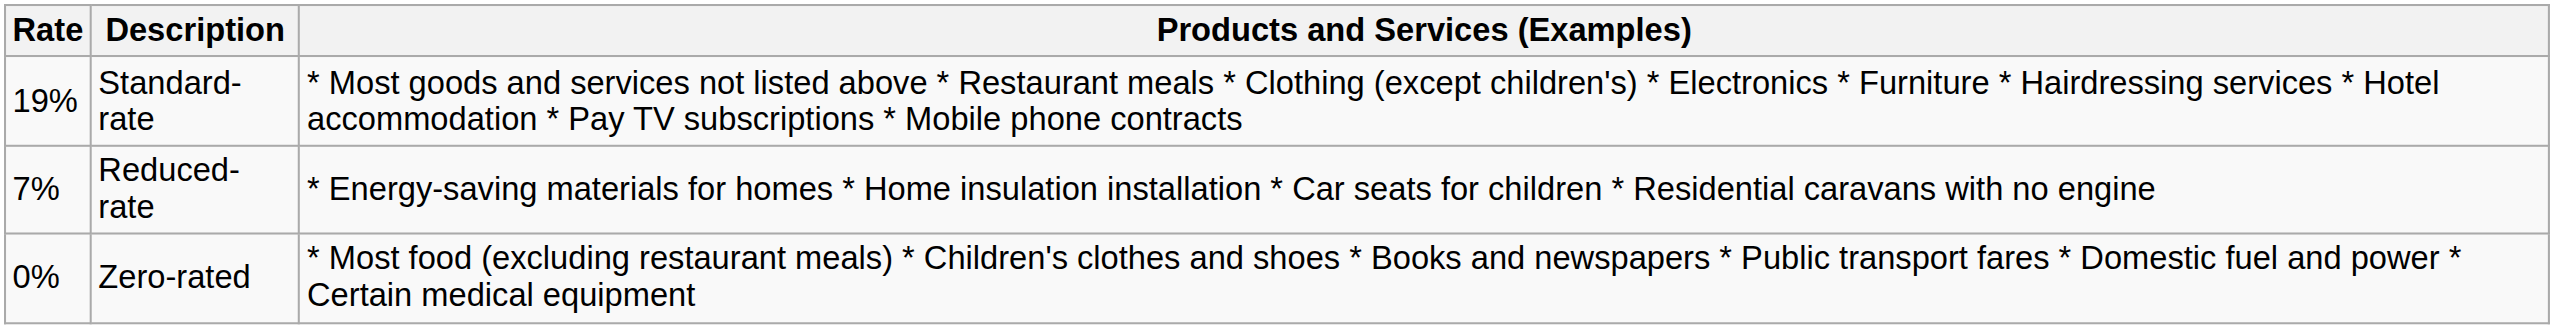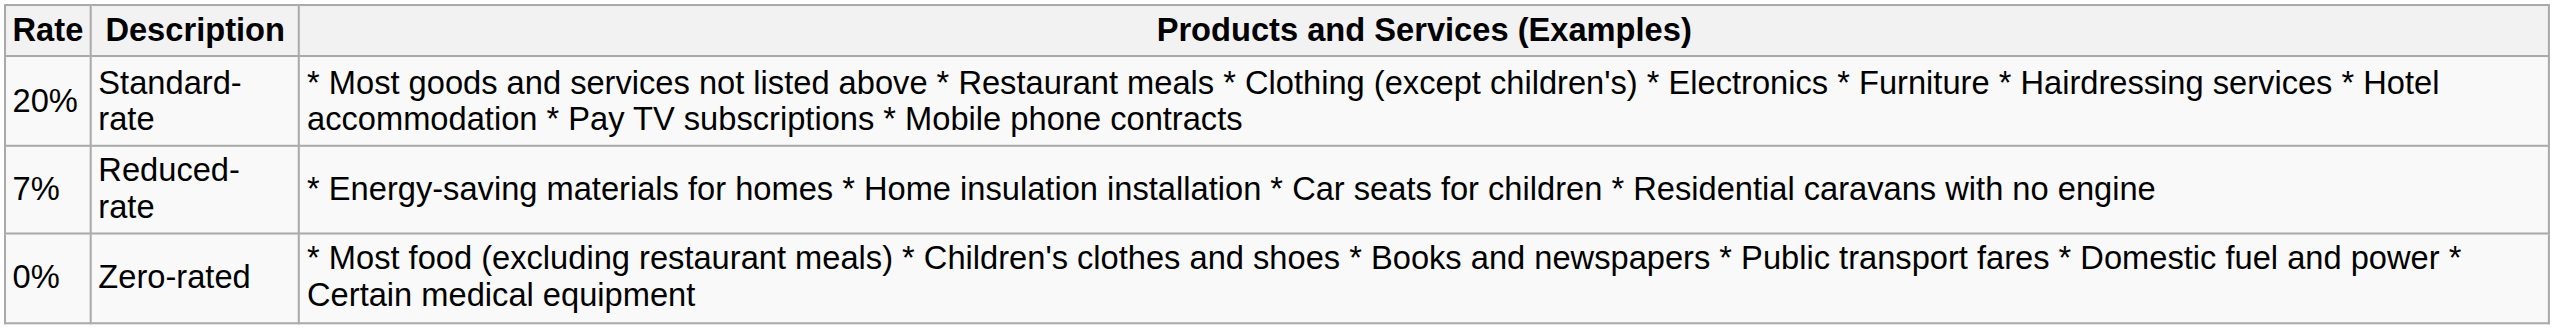Standard-rate | Rate: 19% -> 20%
